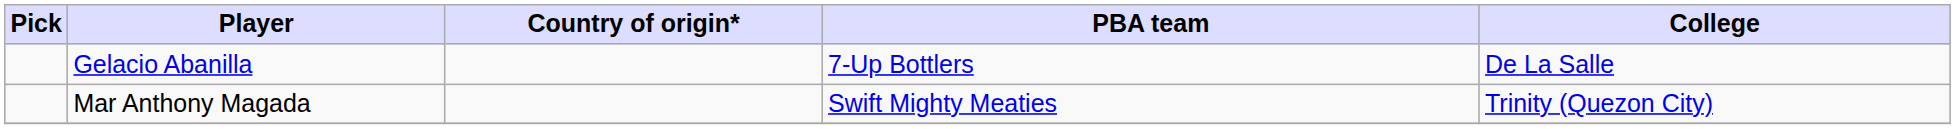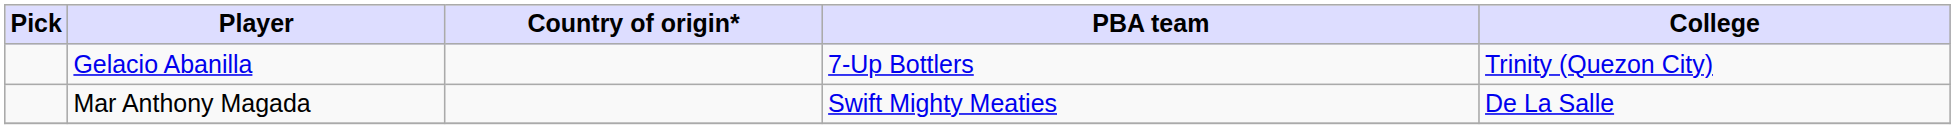Gelacio Abanilla | College: De La Salle -> Trinity (Quezon City)
Mar Anthony Magada | College: Trinity (Quezon City) -> De La Salle
